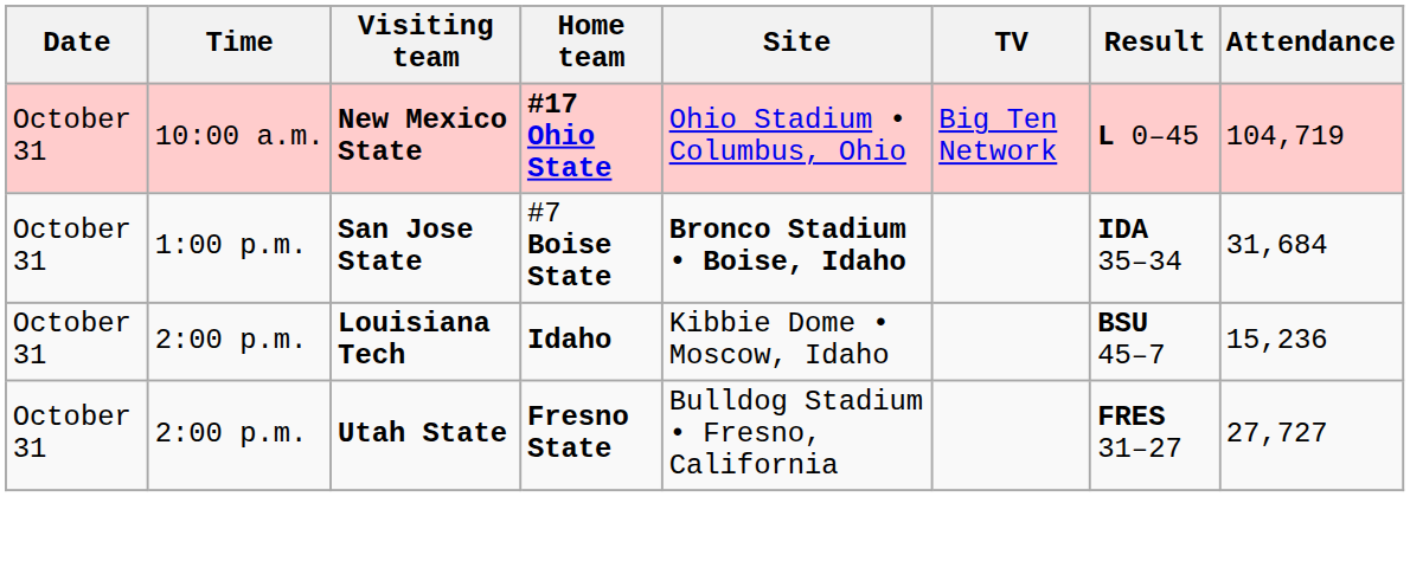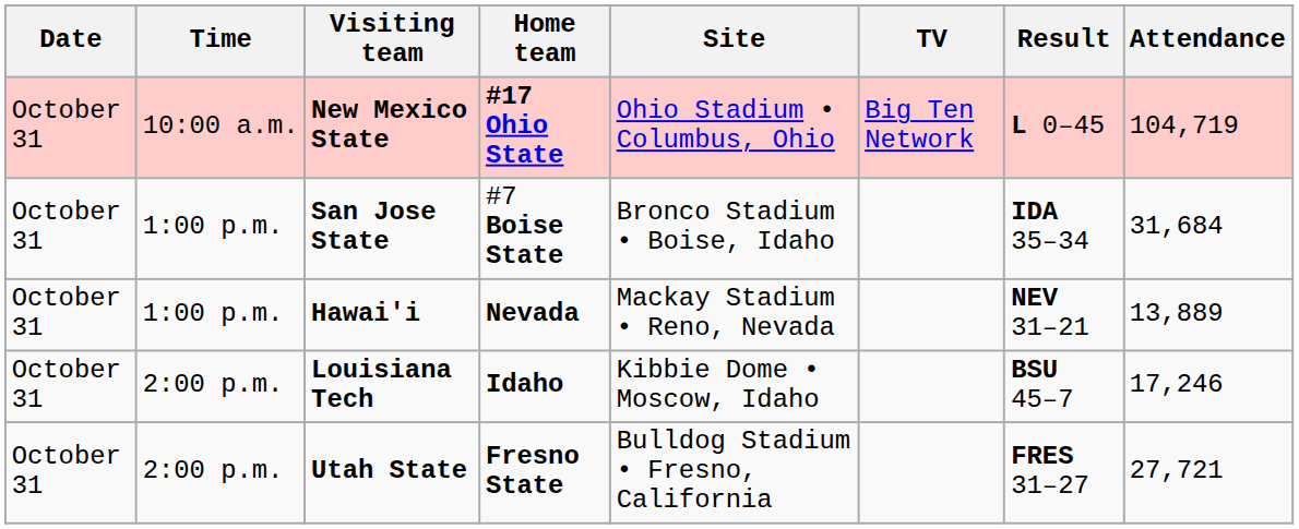San Jose State | Site: bold -> normal
+ row: October 31 | 1:00 p.m. | Hawai'i | Nevada | Mackay Stadium • Reno, Nevada | NEV 31–21 | 13,889
Louisiana Tech | Attendance: 15,236 -> 17,246
Utah State | Attendance: 27,727 -> 27,721
